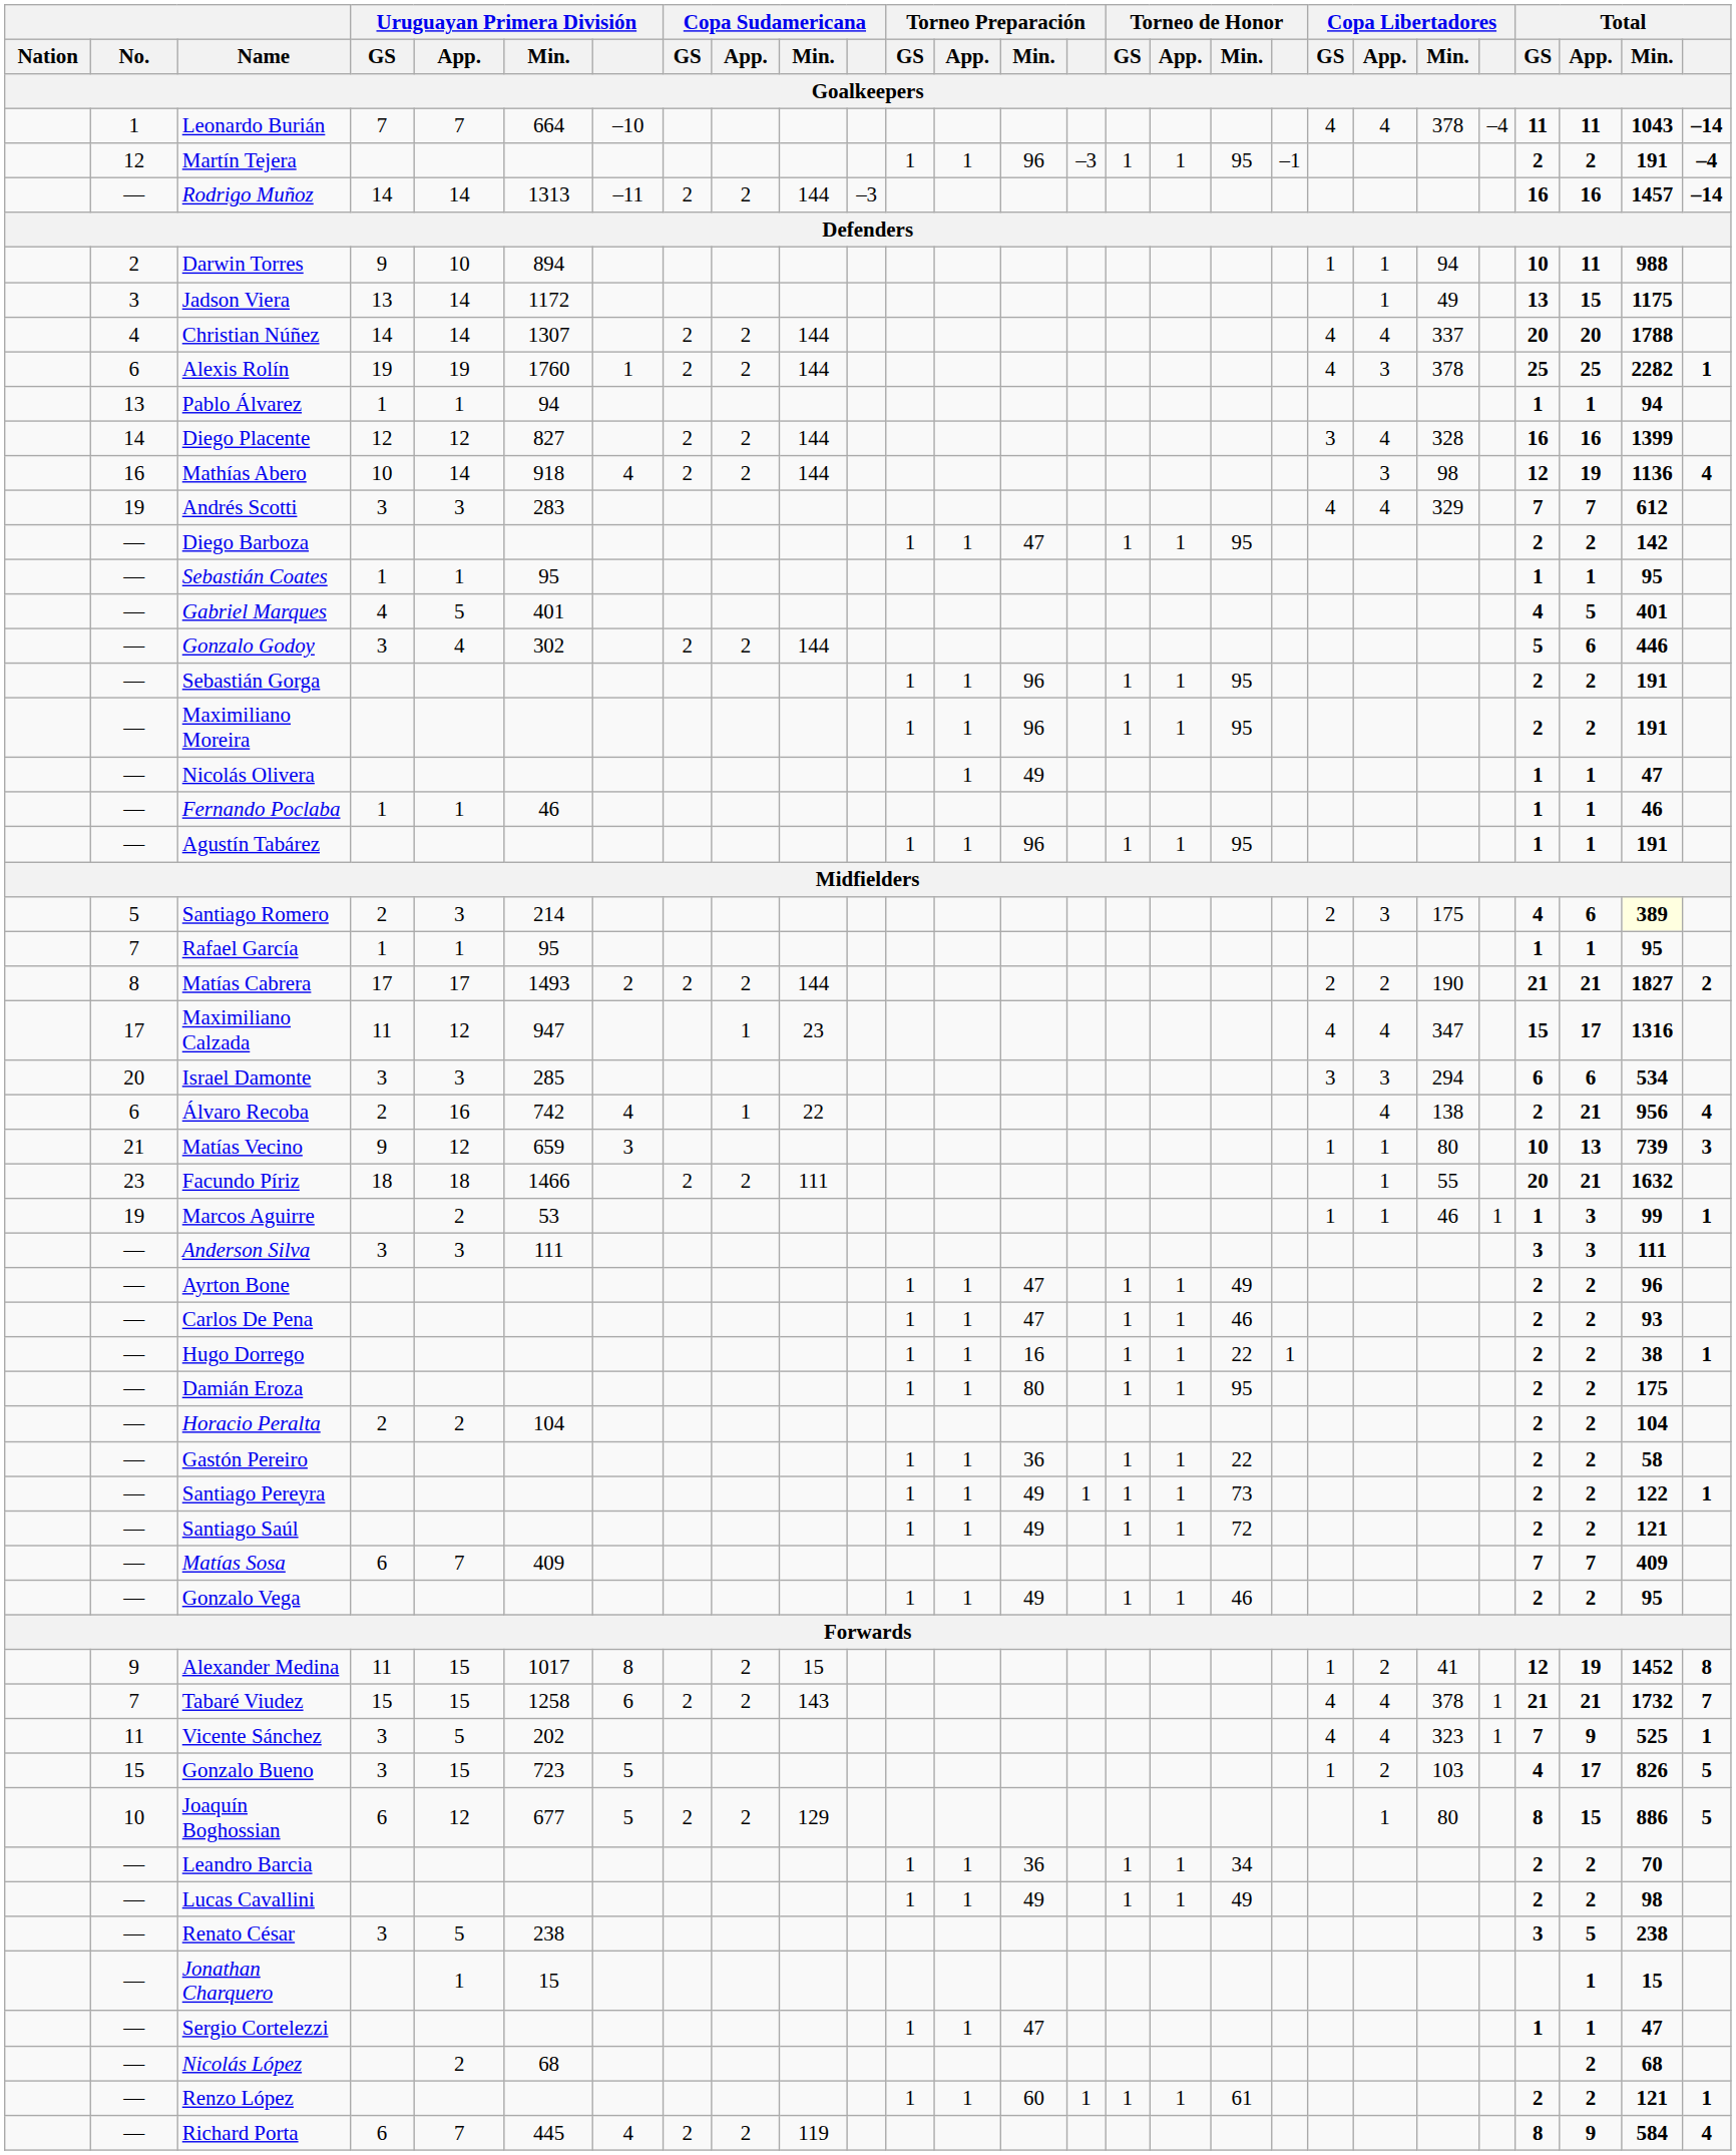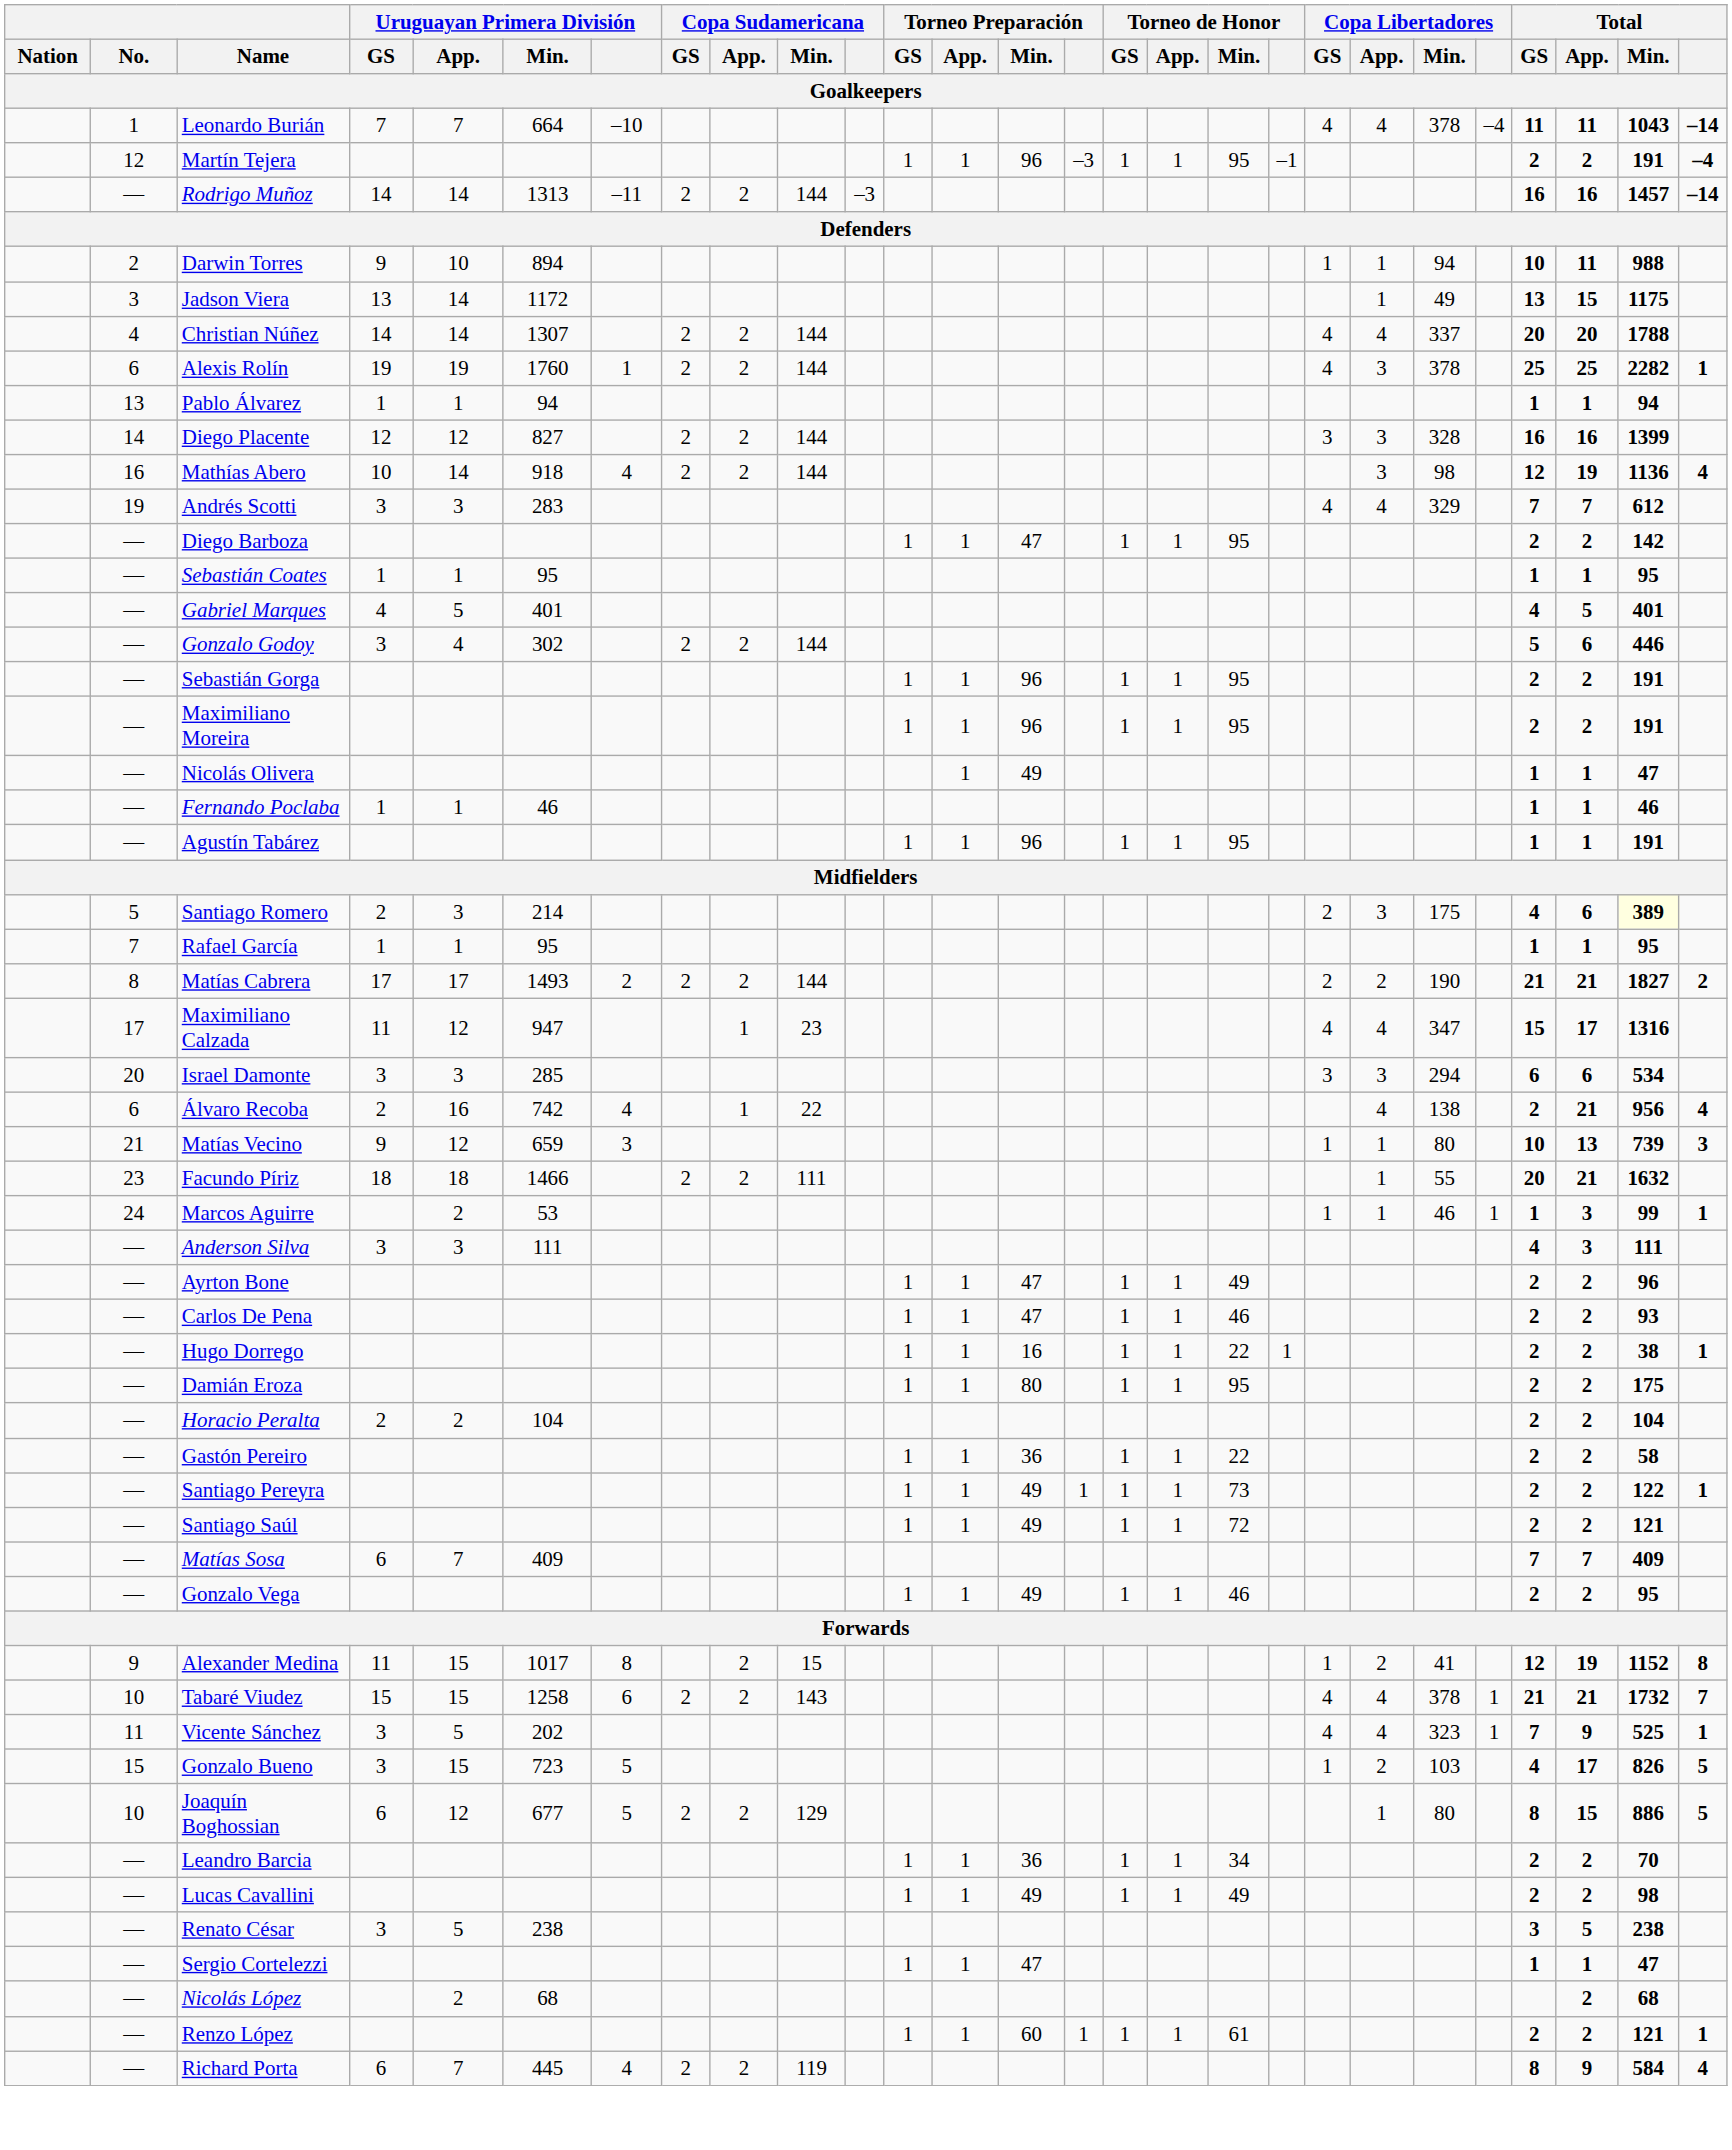Diego Placente | Copa Libertadores / App.: 4 -> 3
Marcos Aguirre | No.: 19 -> 24
Anderson Silva | Total / GS: 3 -> 4
Alexander Medina | Total / Min.: 1452 -> 1152
Tabaré Viudez | No.: 7 -> 10
- row: — | Jonathan Charquero | 1 | 15 | 1 | 15
